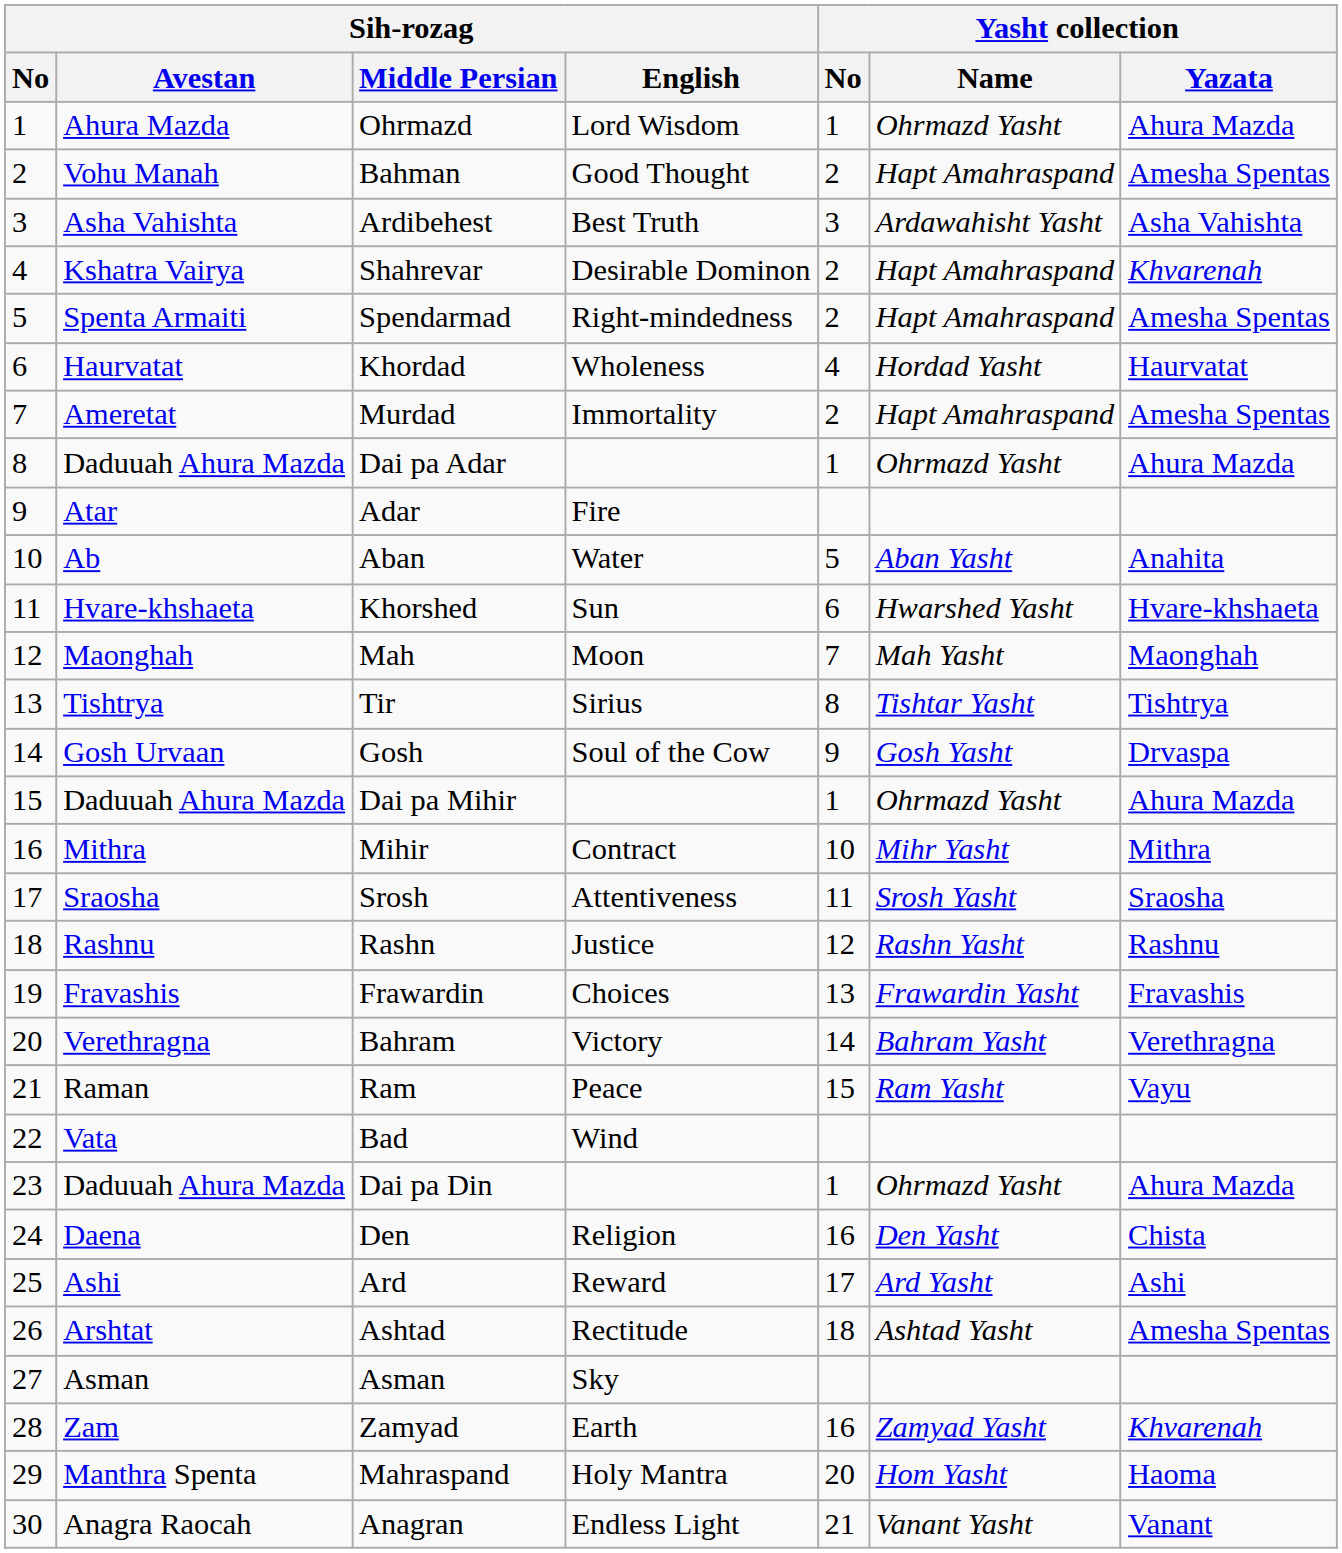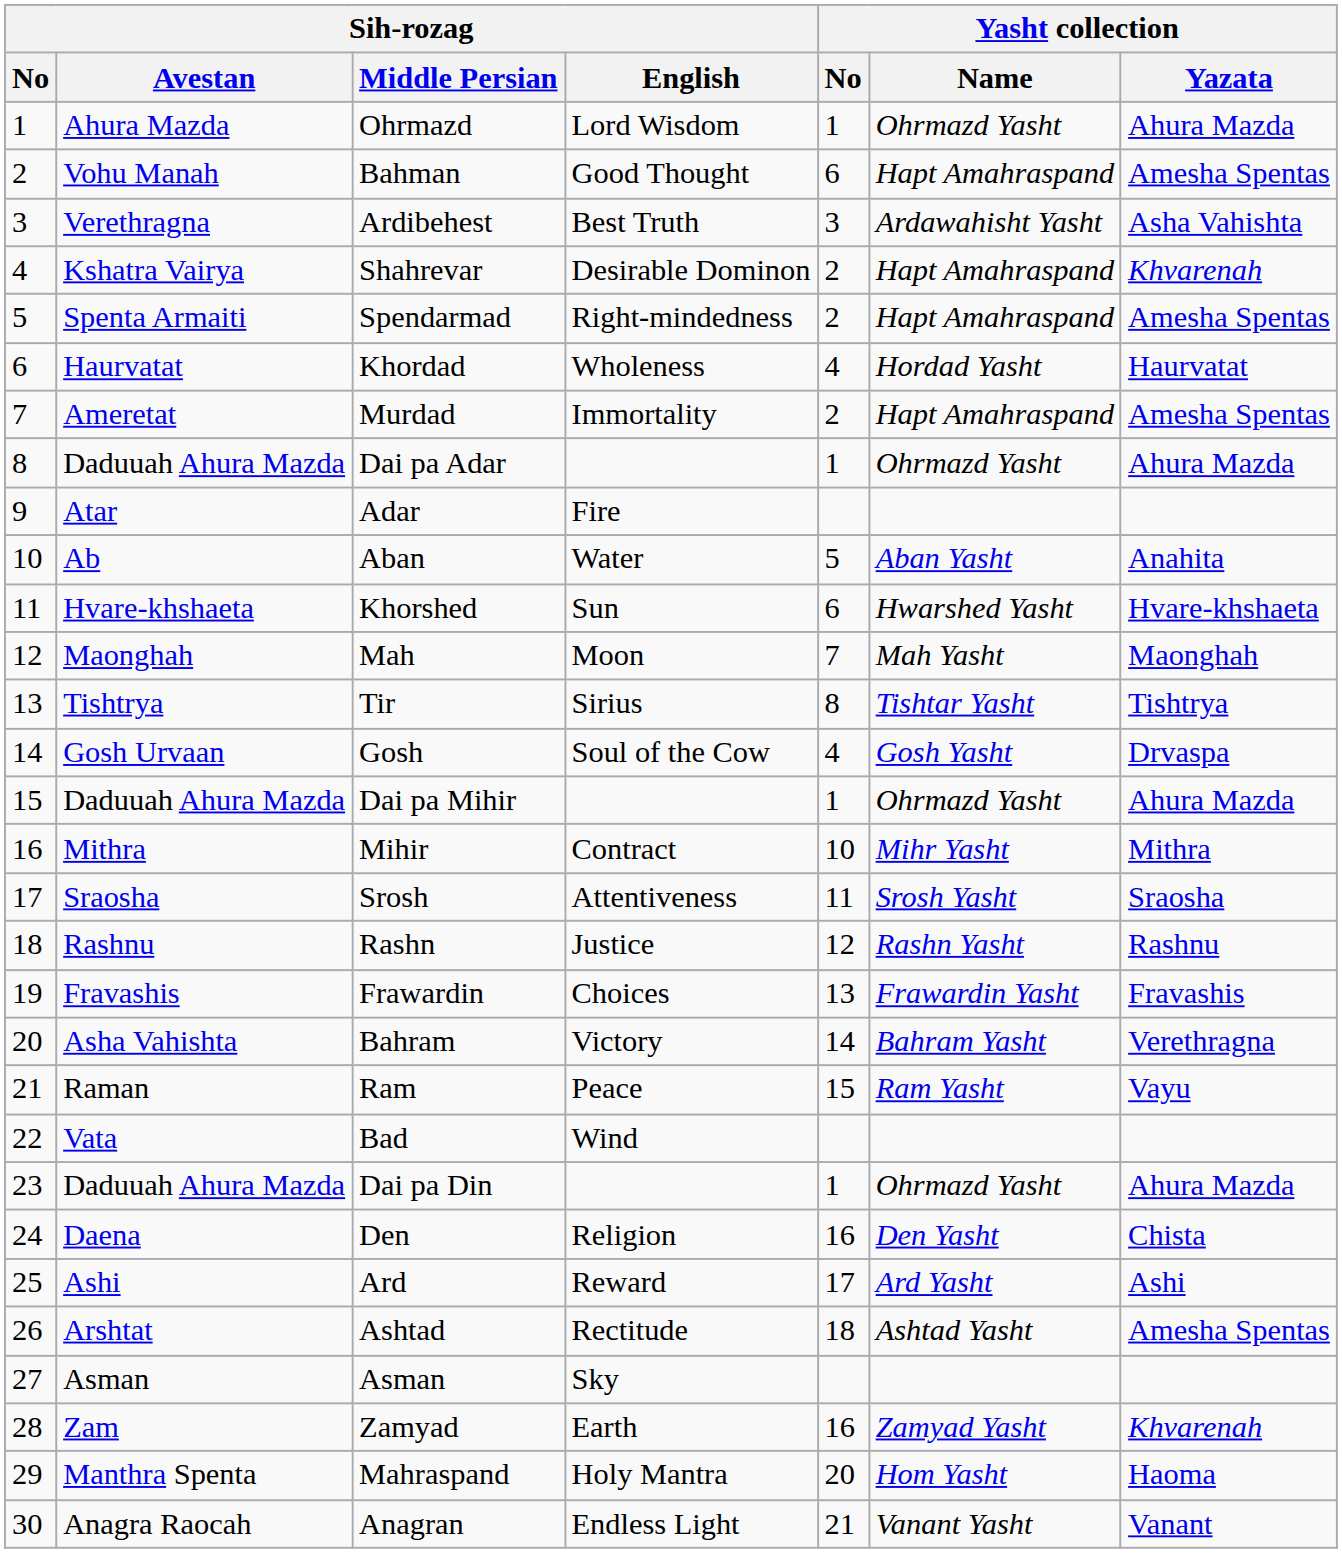Bahman | Yasht collection / No: 2 -> 6
Ardibehest | Sih-rozag / Avestan: Asha Vahishta -> Verethragna
Gosh | Yasht collection / No: 9 -> 4
Bahram | Sih-rozag / Avestan: Verethragna -> Asha Vahishta
